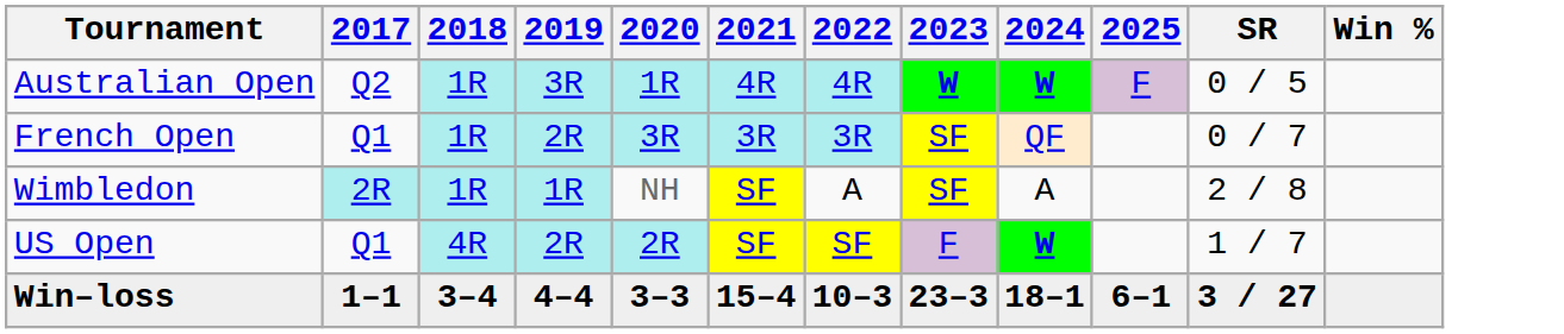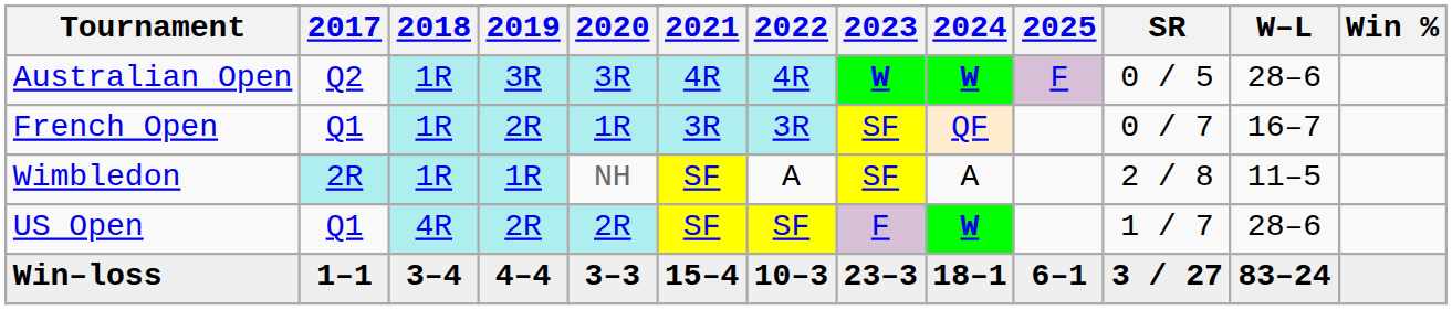+ column: W–L | 28–6 | 16–7 | 11–5 | 28–6 | 83–24
Australian Open | 2020: 1R -> 3R
French Open | 2020: 3R -> 1R
